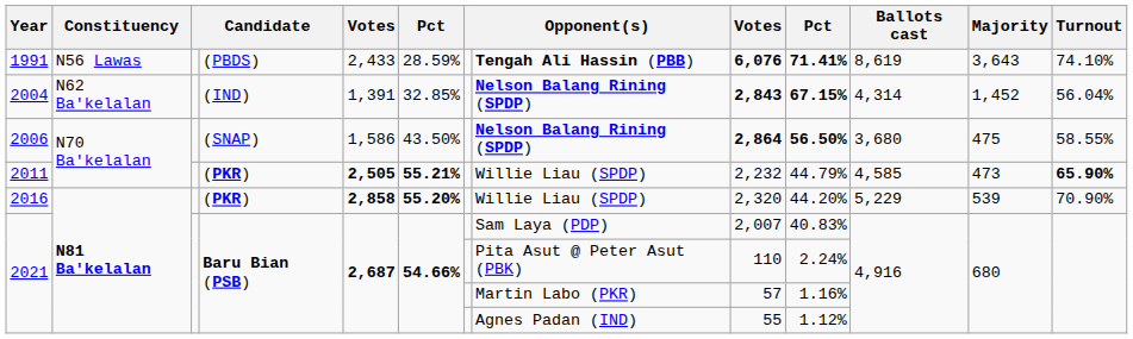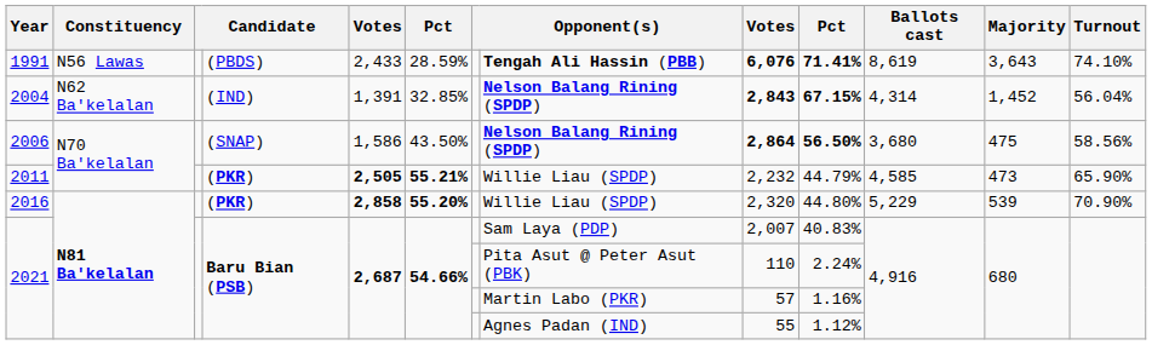2006 | Turnout: 58.55% -> 58.56%
2011 | Turnout: bold -> normal
2016 | column 10: 44.20% -> 44.80%
